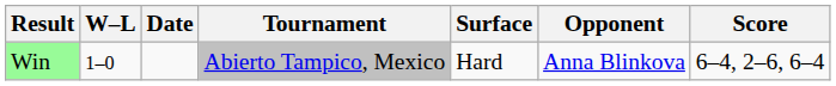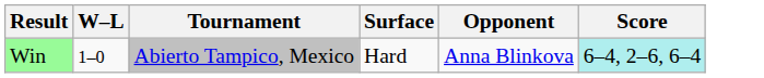- column: Date
Win | Score: no background -> paleturquoise background
